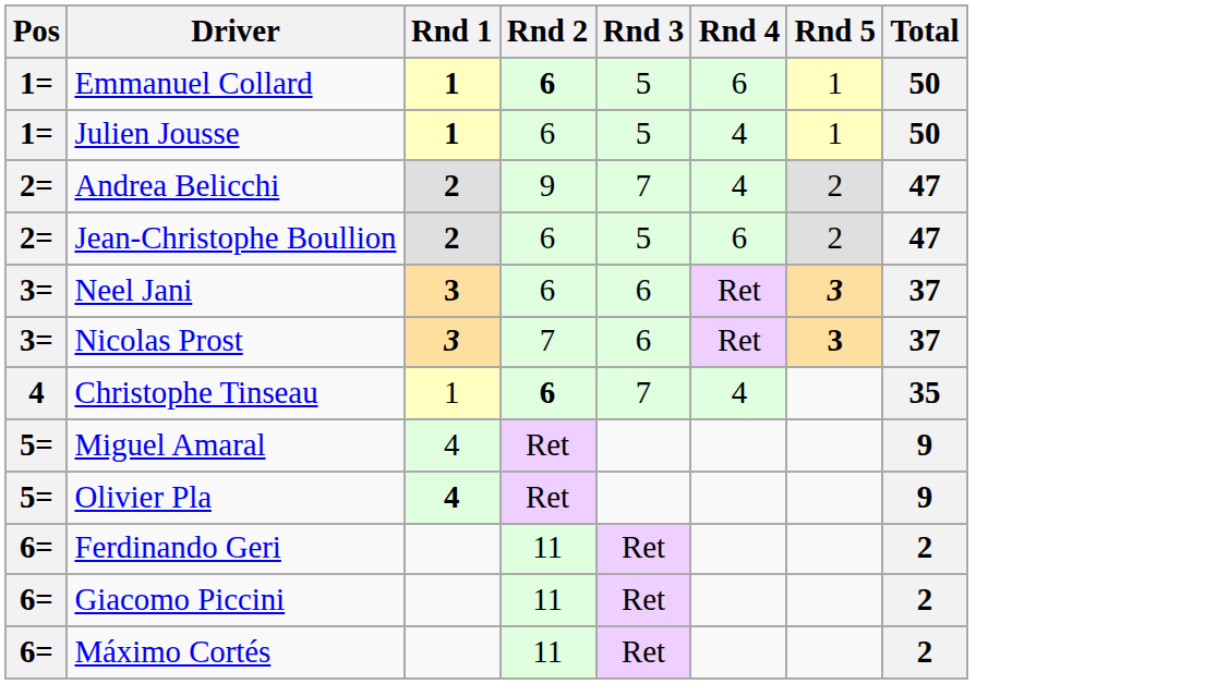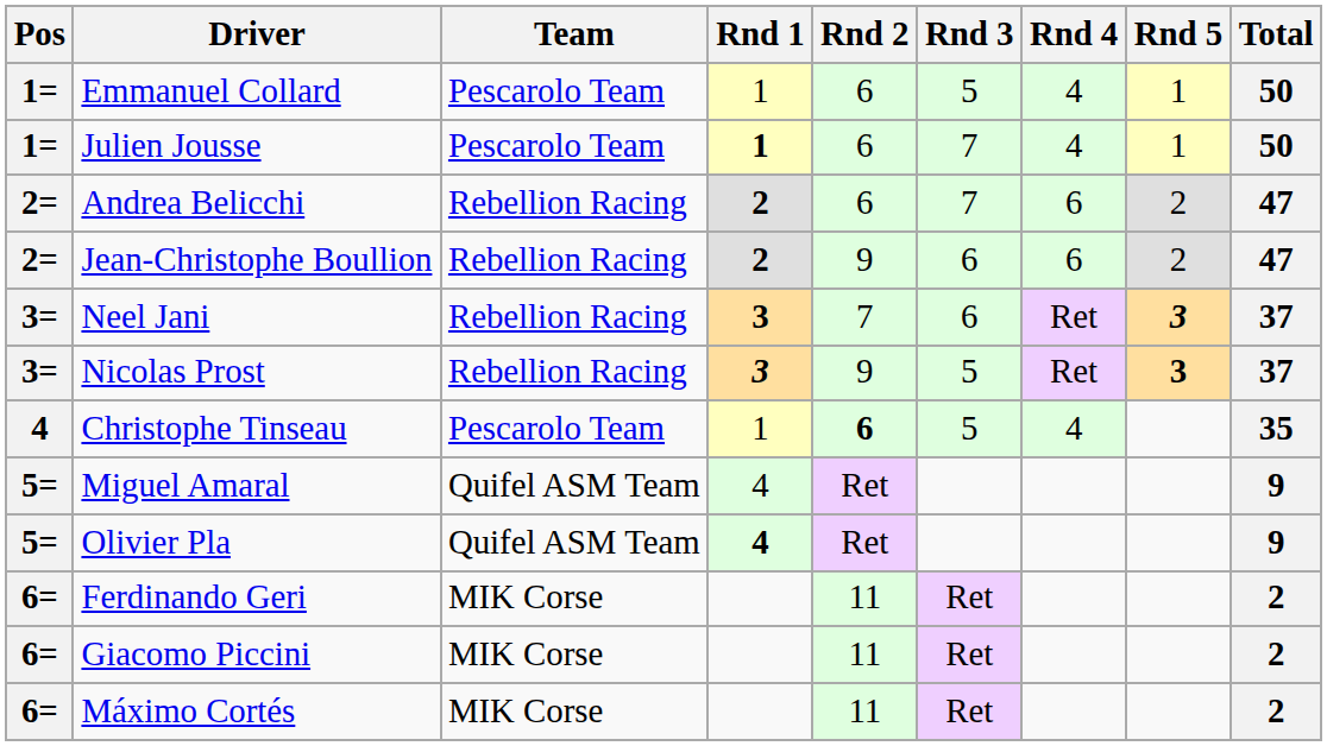+ column: Team | Pescarolo Team | Pescarolo Team | Rebellion Racing | Rebellion Racing | Rebellion Racing | Rebellion Racing | Pescarolo Team | Quifel ASM Team | Quifel ASM Team | MIK Corse | MIK Corse | MIK Corse
Emmanuel Collard | Rnd 1: bold -> normal
Emmanuel Collard | Rnd 2: bold -> normal
Emmanuel Collard | Rnd 4: 6 -> 4
Julien Jousse | Rnd 3: 5 -> 7
Andrea Belicchi | Rnd 2: 9 -> 6
Andrea Belicchi | Rnd 4: 4 -> 6
Jean-Christophe Boullion | Rnd 2: 6 -> 9
Jean-Christophe Boullion | Rnd 3: 5 -> 6
Neel Jani | Rnd 2: 6 -> 7
Nicolas Prost | Rnd 2: 7 -> 9
Nicolas Prost | Rnd 3: 6 -> 5
Christophe Tinseau | Rnd 3: 7 -> 5
